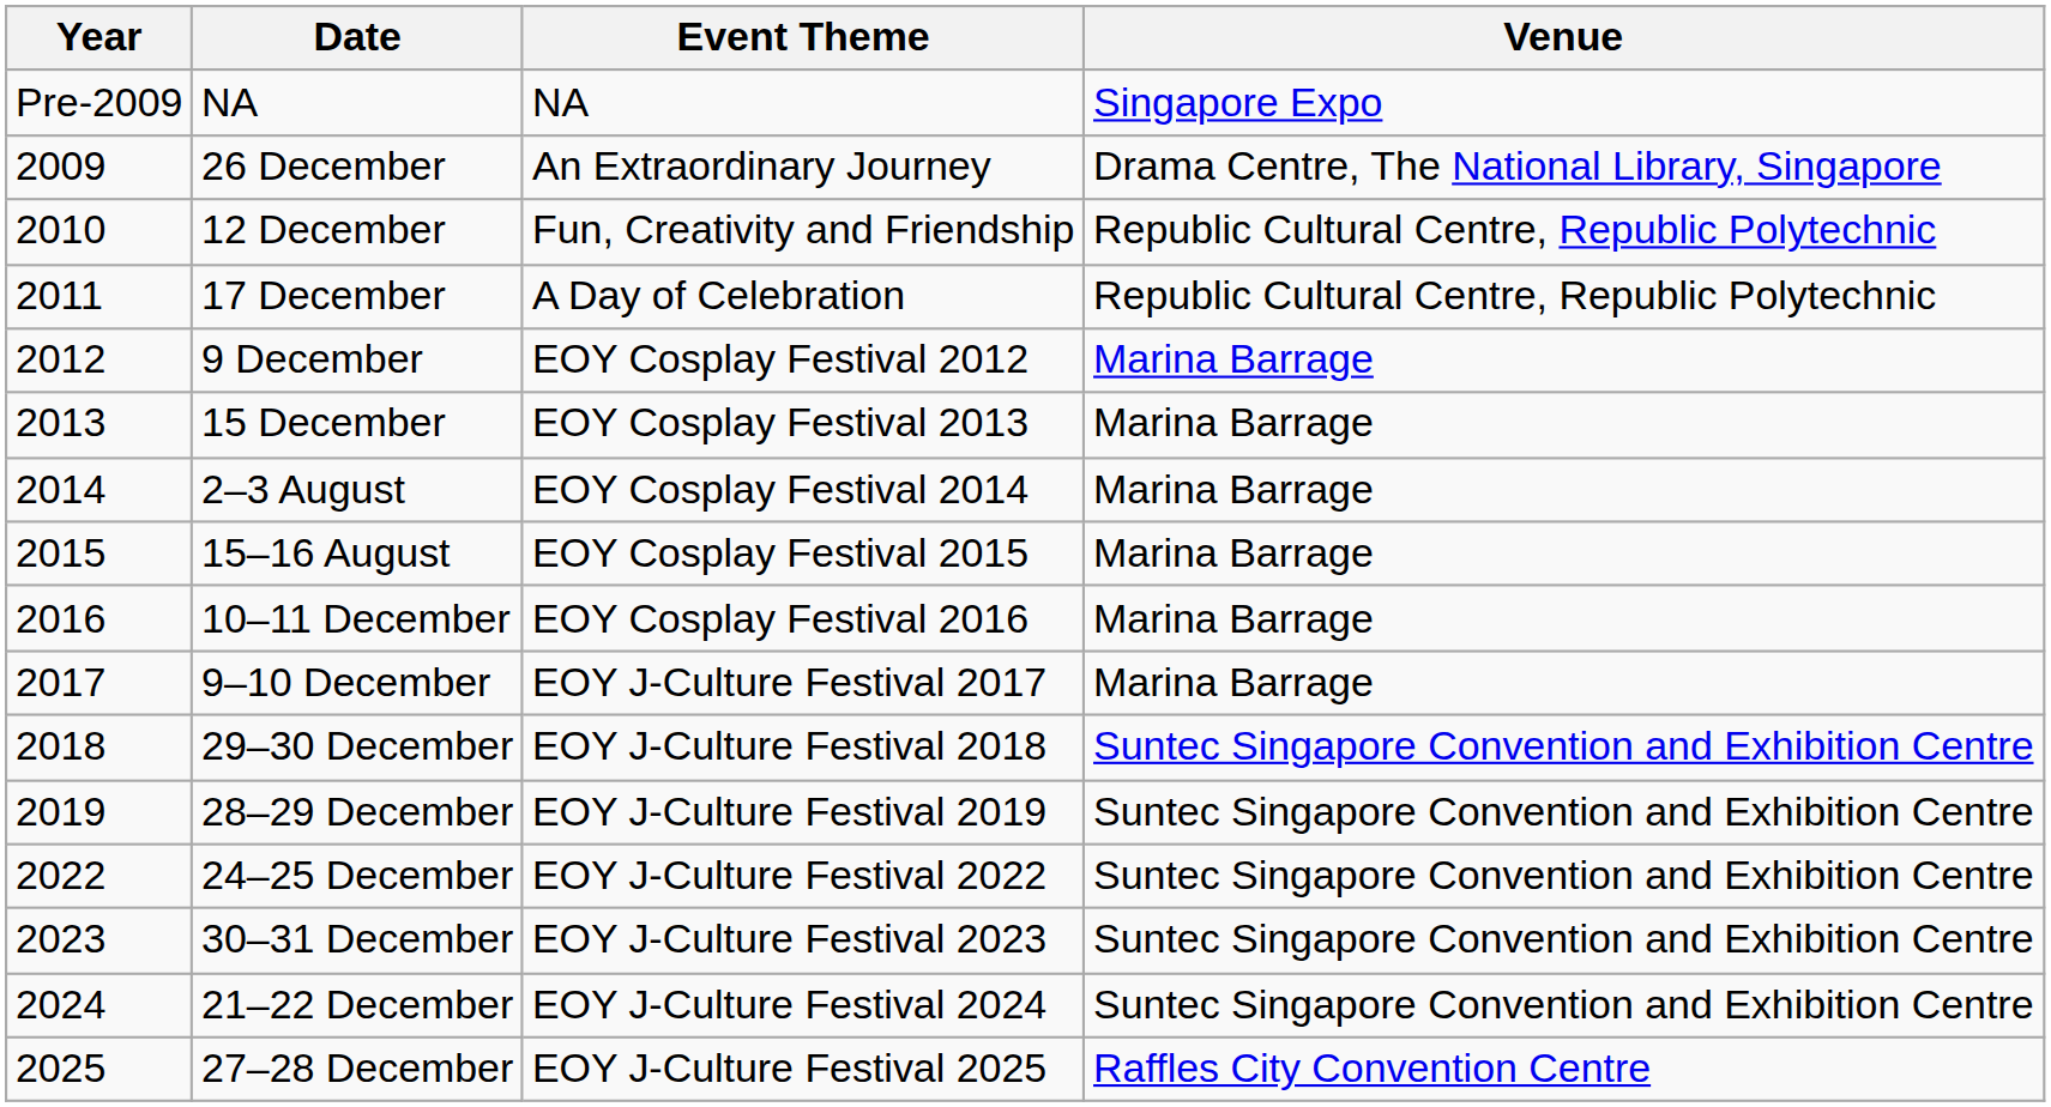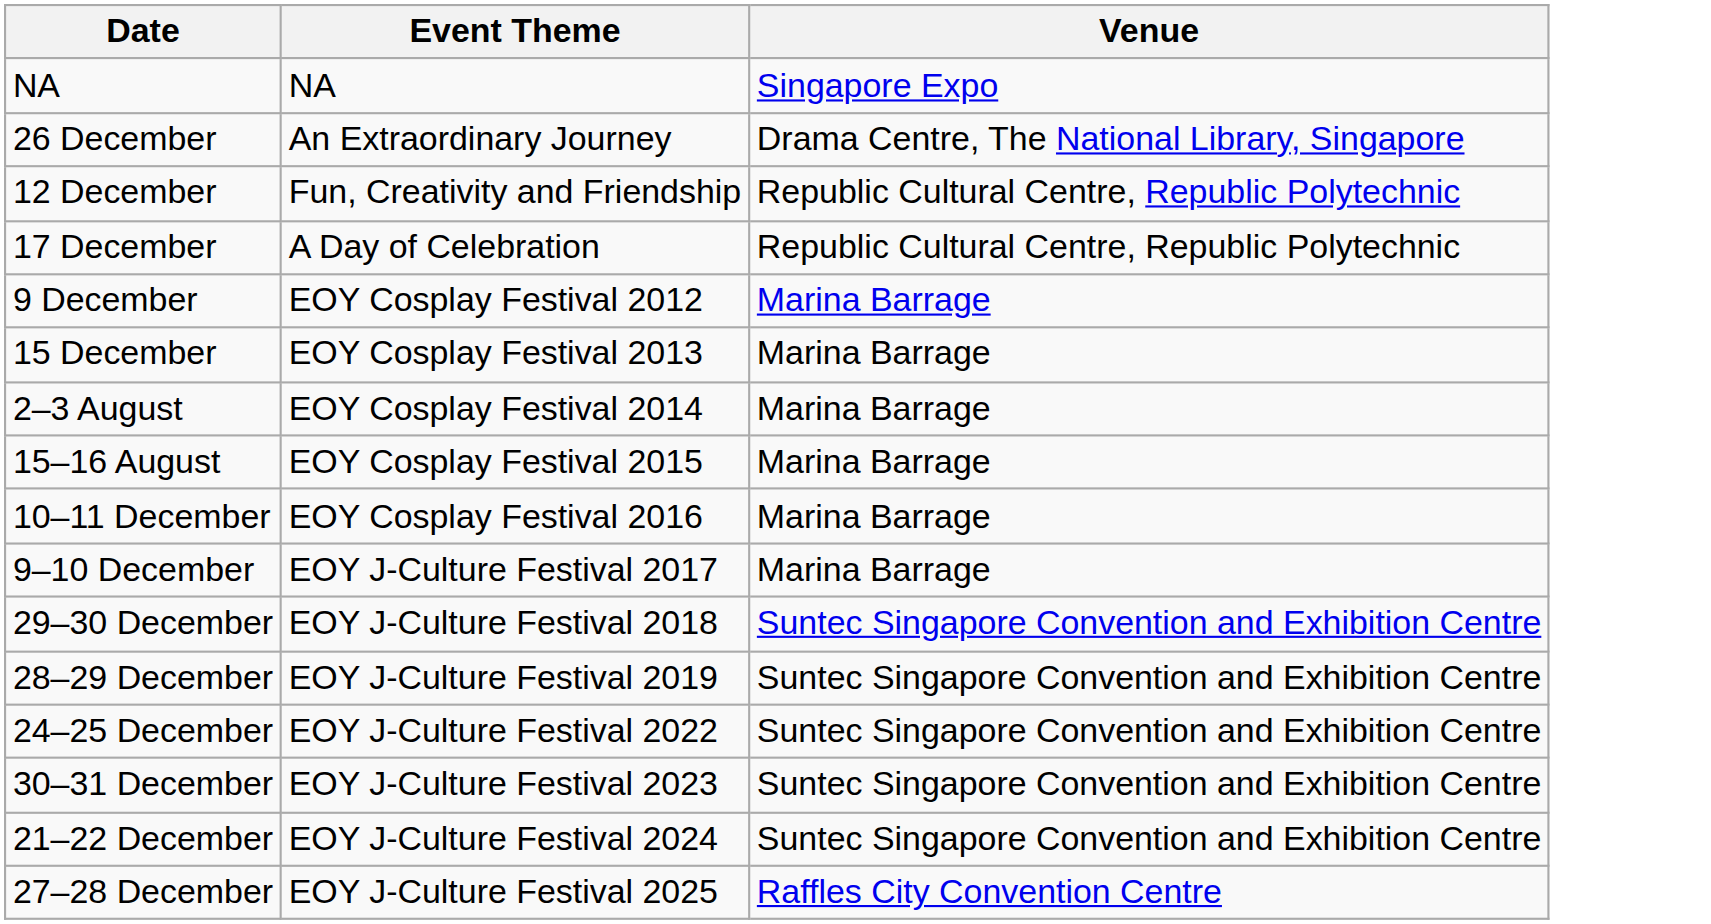- column: Year | Pre-2009 | 2009 | 2010 | 2011 | 2012 | 2013 | 2014 | 2015 | 2016 | 2017 | 2018 | 2019 | 2022 | 2023 | 2024 | 2025
